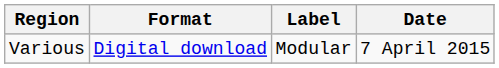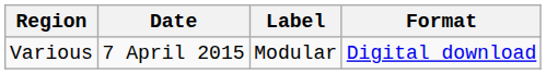columns swapped: Date <-> Format
